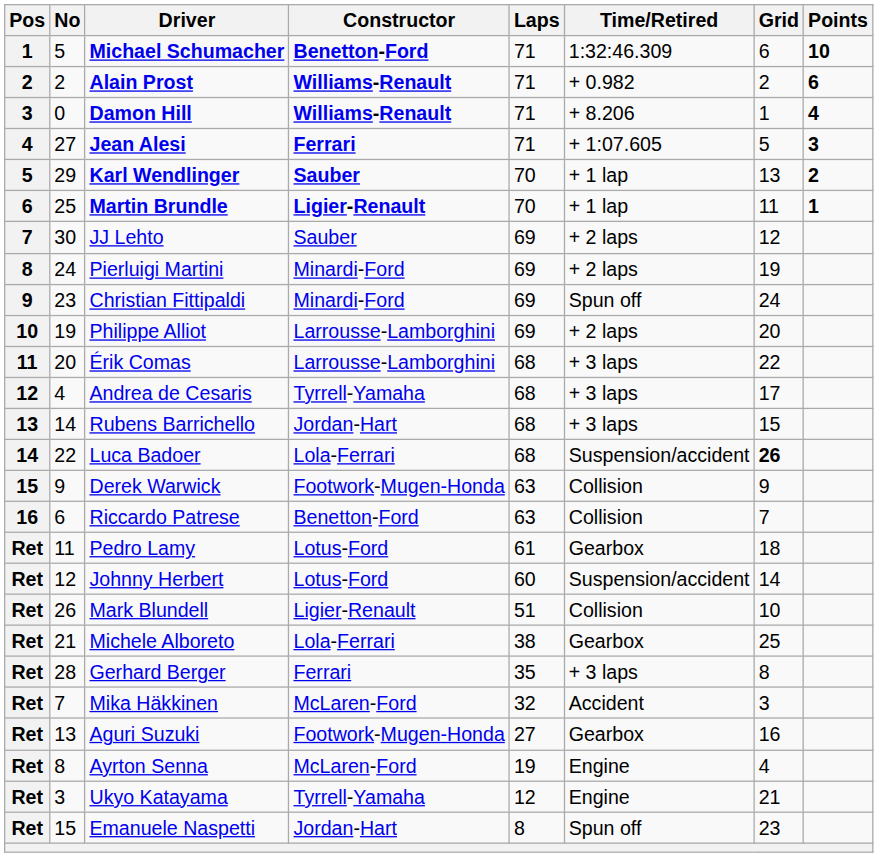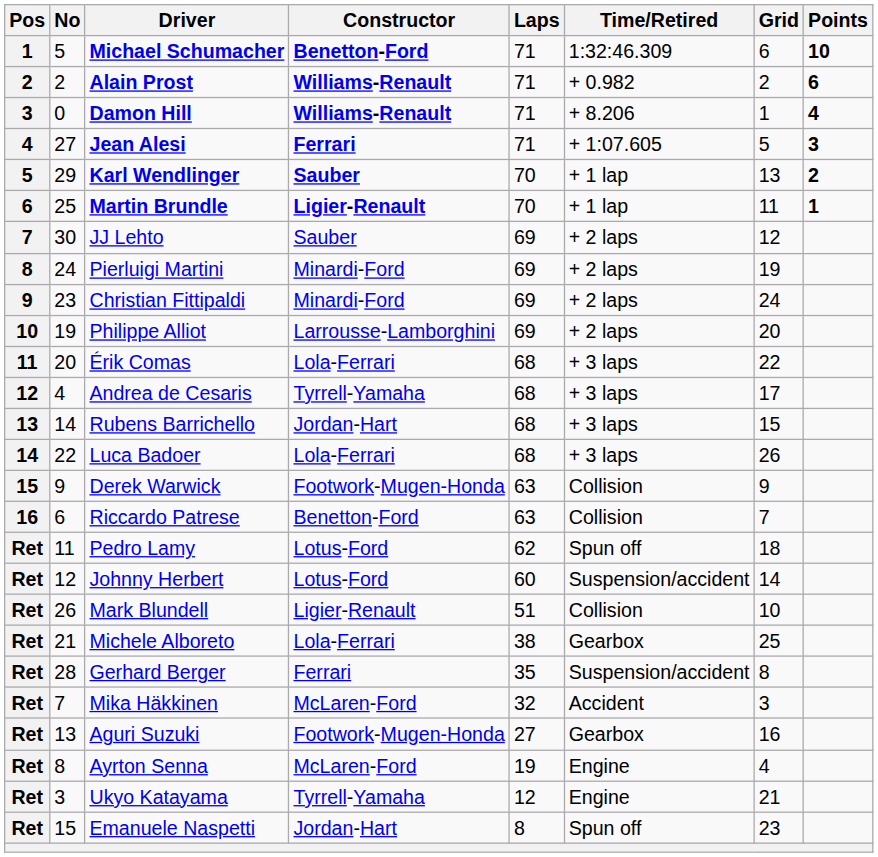Christian Fittipaldi | Time/Retired: Spun off -> + 2 laps
Érik Comas | Constructor: Larrousse-Lamborghini -> Lola-Ferrari
Luca Badoer | Time/Retired: Suspension/accident -> + 3 laps
Luca Badoer | Grid: bold -> normal
Pedro Lamy | Laps: 61 -> 62
Pedro Lamy | Time/Retired: Gearbox -> Spun off
Gerhard Berger | Time/Retired: + 3 laps -> Suspension/accident
